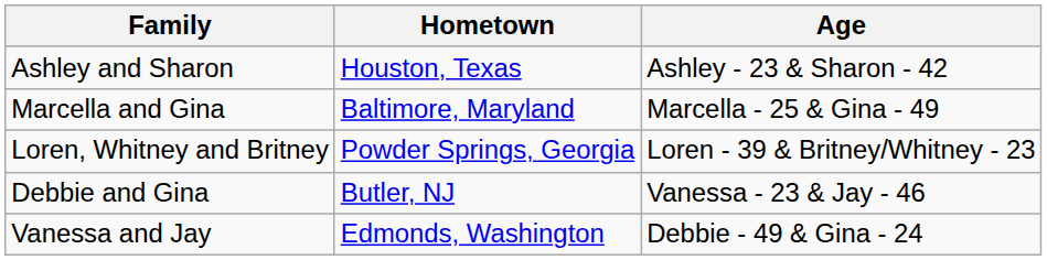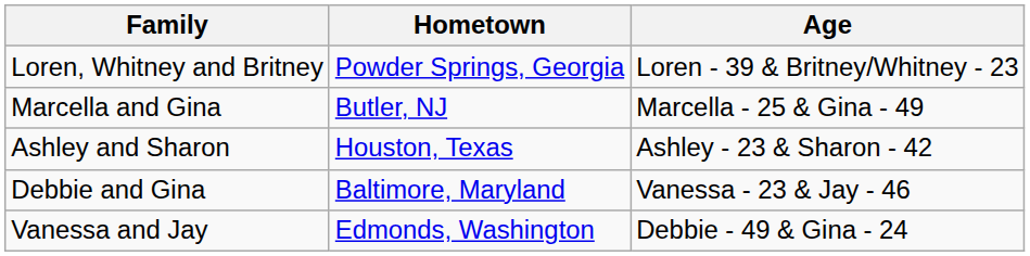rows swapped: Loren, Whitney and Britney <-> Ashley and Sharon
Marcella and Gina | Hometown: Baltimore, Maryland -> Butler, NJ
Debbie and Gina | Hometown: Butler, NJ -> Baltimore, Maryland
